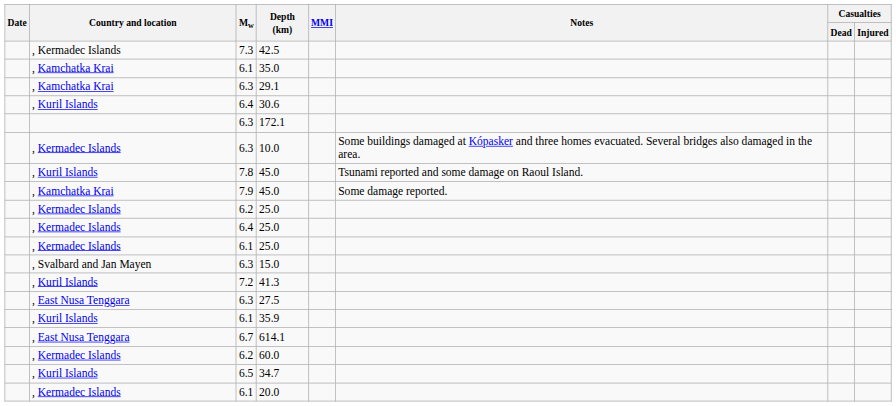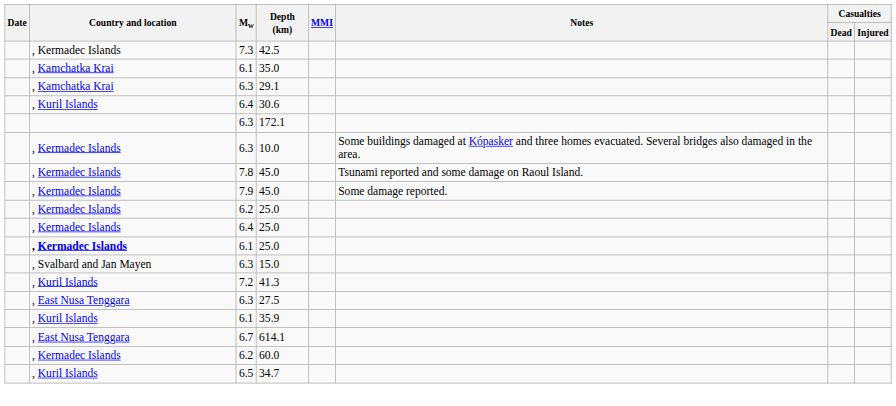7.8 / 45.0 | Country and location: , Kuril Islands -> , Kermadec Islands
7.9 / 45.0 | Country and location: , Kamchatka Krai -> , Kermadec Islands
6.1 / 25.0 | Country and location: normal -> bold
- row: , Kermadec Islands | 6.1 | 20.0
